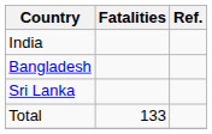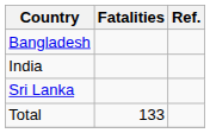rows swapped: India <-> Bangladesh
